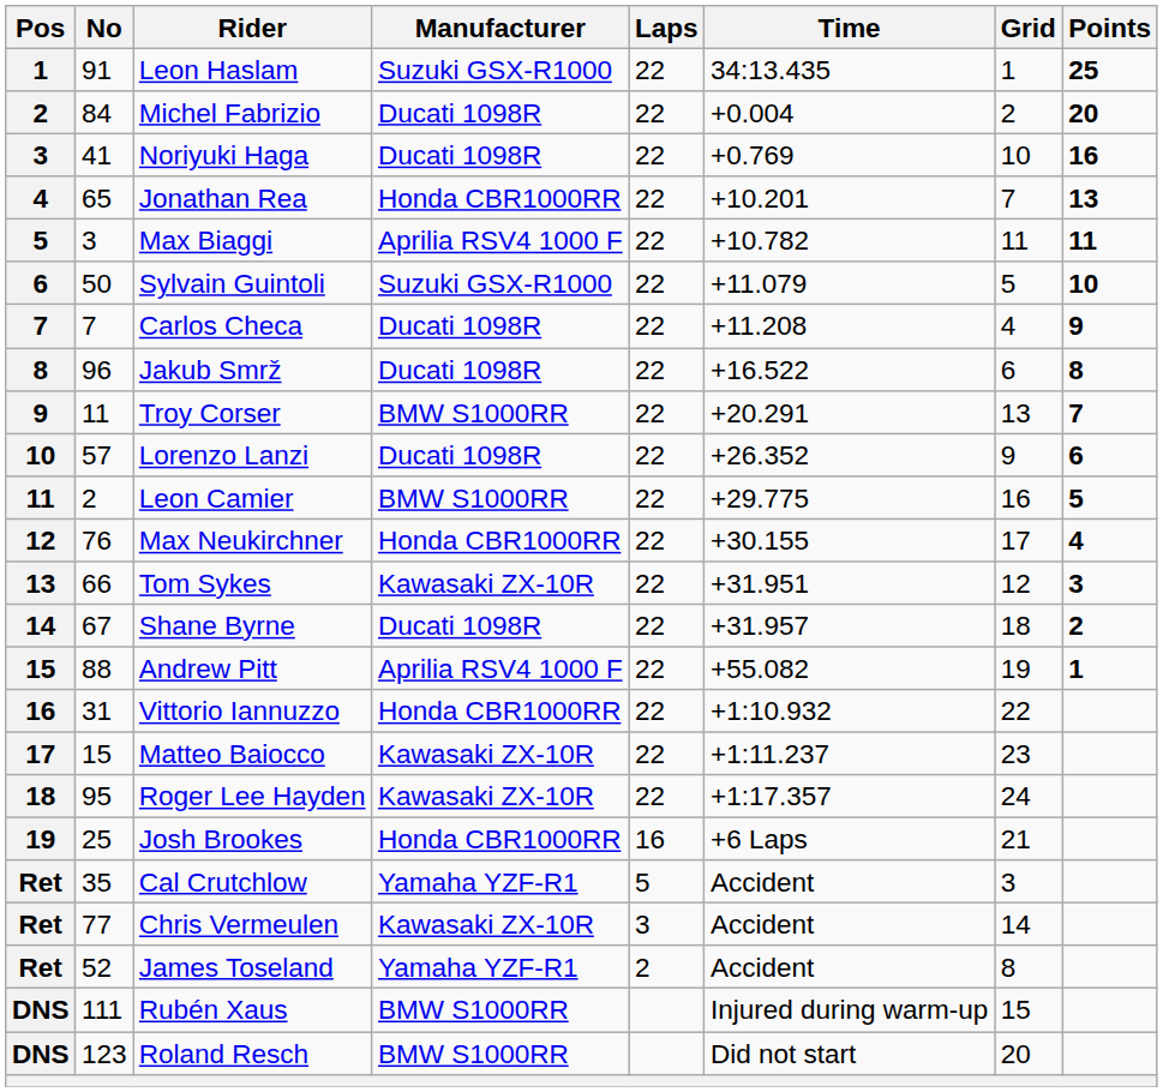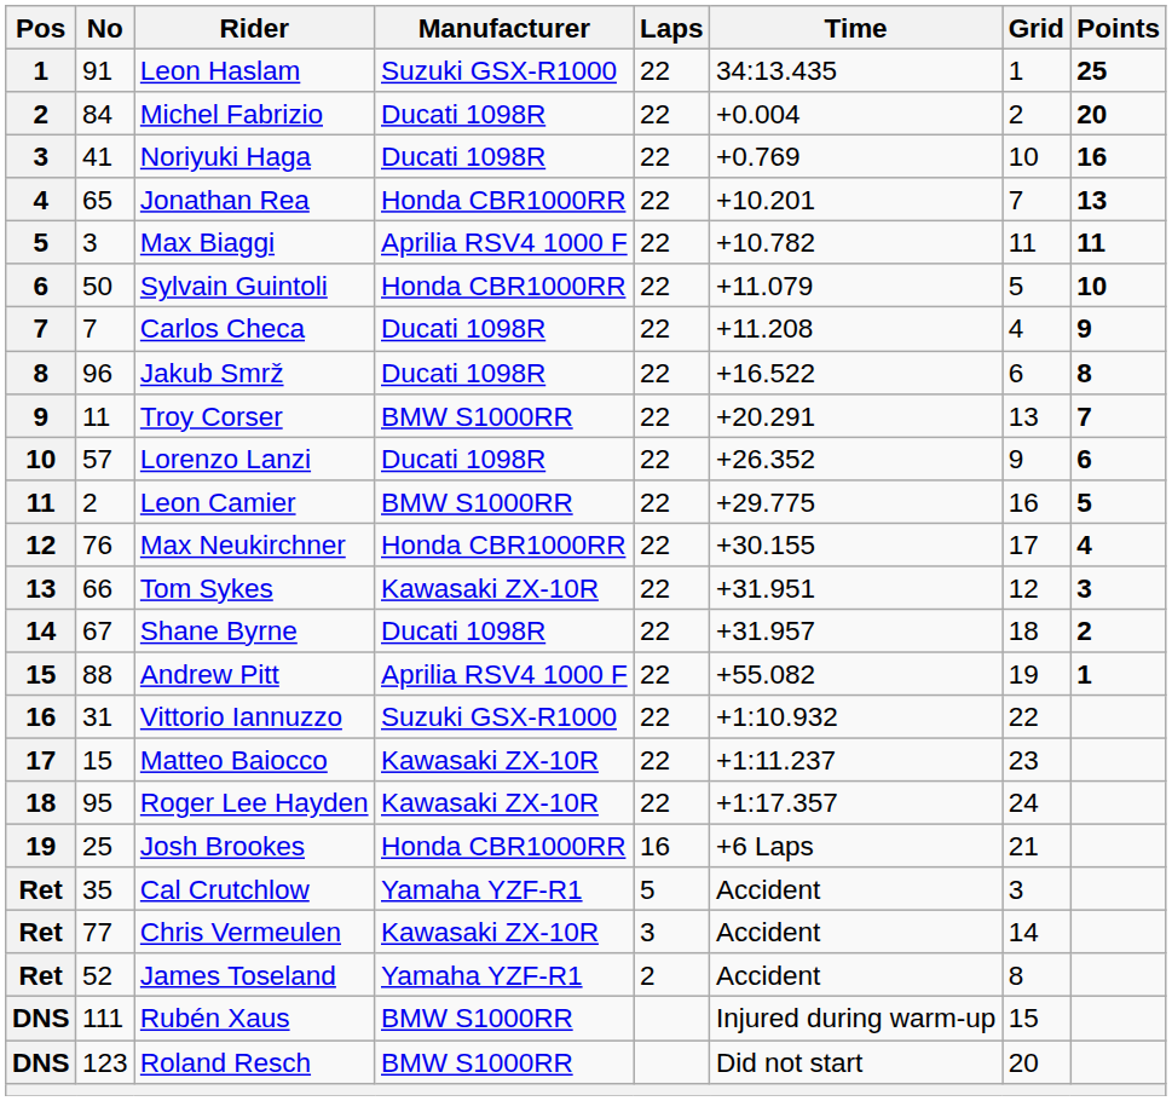Sylvain Guintoli | Manufacturer: Suzuki GSX-R1000 -> Honda CBR1000RR
Vittorio Iannuzzo | Manufacturer: Honda CBR1000RR -> Suzuki GSX-R1000
